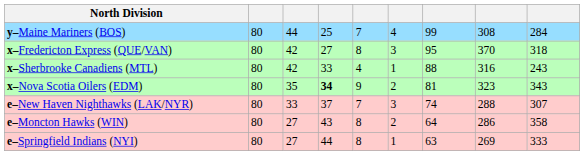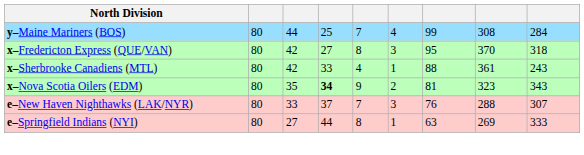x–Sherbrooke Canadiens (MTL) | column 8: 316 -> 361
e–New Haven Nighthawks (LAK/NYR) | column 7: 74 -> 76
- row: e–Moncton Hawks (WIN) | 80 | 27 | 43 | 8 | 2 | 64 | 286 | 358
